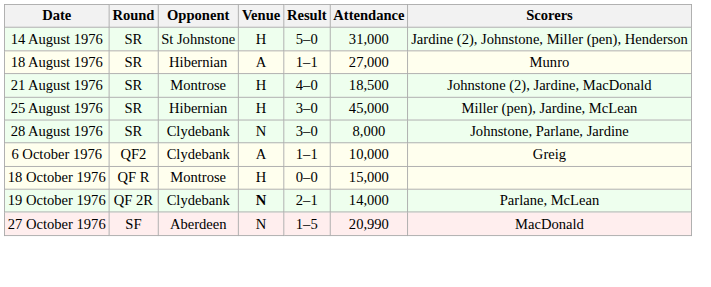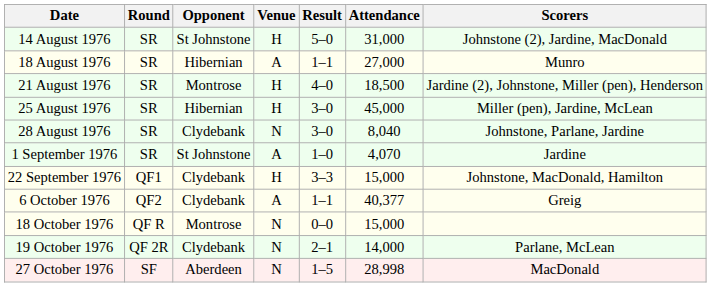14 August 1976 | Scorers: Jardine (2), Johnstone, Miller (pen), Henderson -> Johnstone (2), Jardine, MacDonald
21 August 1976 | Scorers: Johnstone (2), Jardine, MacDonald -> Jardine (2), Johnstone, Miller (pen), Henderson
28 August 1976 | Attendance: 8,000 -> 8,040
+ row: 1 September 1976 | SR | St Johnstone | A | 1–0 | 4,070 | Jardine
+ row: 22 September 1976 | QF1 | Clydebank | H | 3–3 | 15,000 | Johnstone, MacDonald, Hamilton
6 October 1976 | Attendance: 10,000 -> 40,377
18 October 1976 | Venue: H -> N
19 October 1976 | Venue: bold -> normal
27 October 1976 | Attendance: 20,990 -> 28,998
